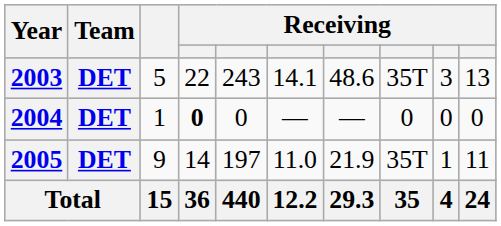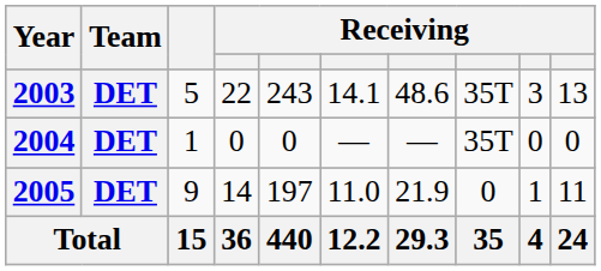2004 | column 4: bold -> normal
2004 | column 8: 0 -> 35T
2005 | column 8: 35T -> 0
